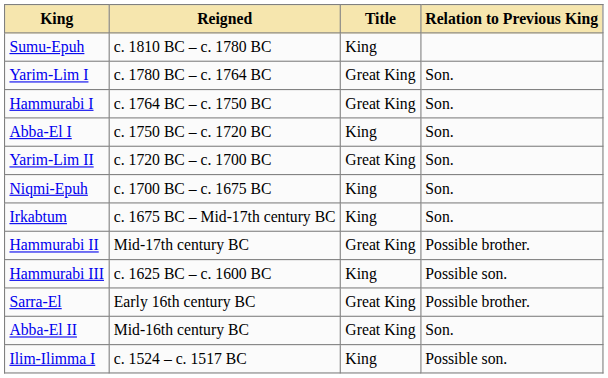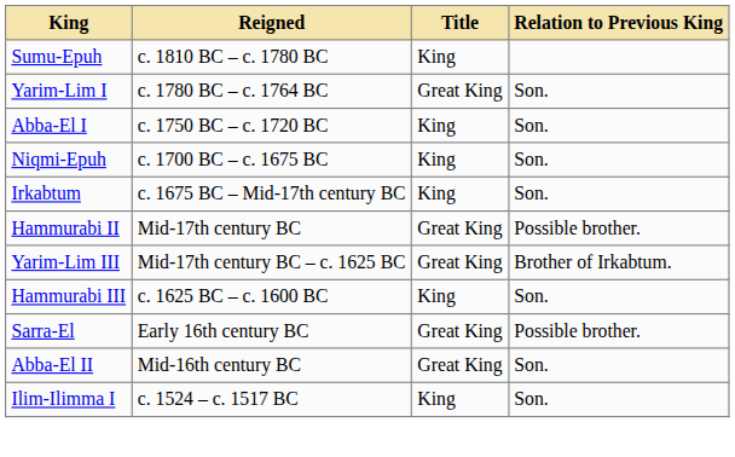- row: Hammurabi I | c. 1764 BC – c. 1750 BC | Great King | Son.
- row: Yarim-Lim II | c. 1720 BC – c. 1700 BC | Great King | Son.
+ row: Yarim-Lim III | Mid-17th century BC – c. 1625 BC | Great King | Brother of Irkabtum.
Hammurabi III | Relation to Previous King: Possible son. -> Son.
Ilim-Ilimma I | Relation to Previous King: Possible son. -> Son.
